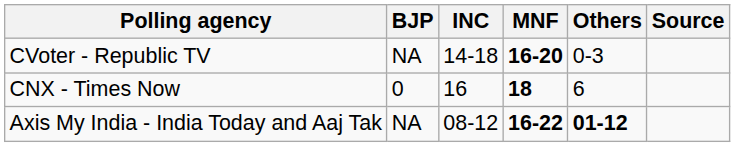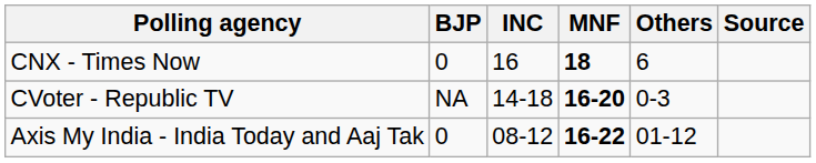rows swapped: CVoter - Republic TV <-> CNX - Times Now
Axis My India - India Today and Aaj Tak | BJP: NA -> 0
Axis My India - India Today and Aaj Tak | Others: bold -> normal
